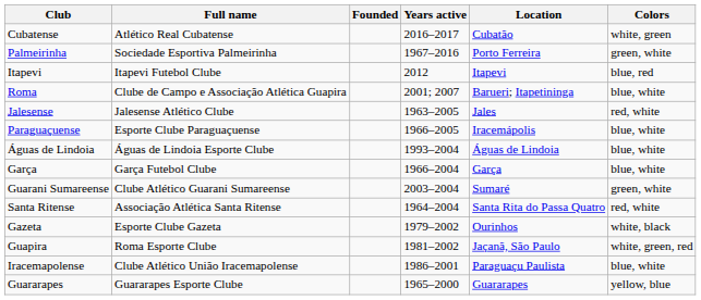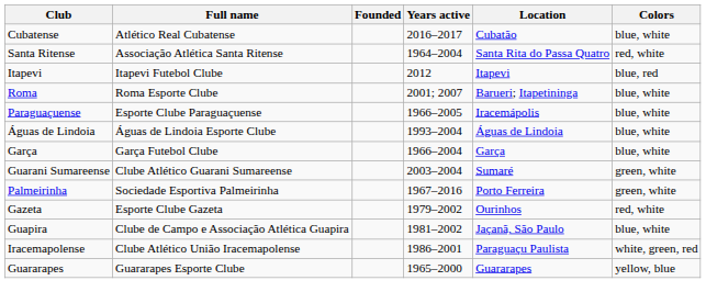Cubatense | Colors: white, green -> blue, white
rows swapped: Palmeirinha <-> Santa Ritense
Roma | Full name: Clube de Campo e Associação Atlética Guapira -> Roma Esporte Clube
- row: Jalesense | Jalesense Atlético Clube | 1963–2005 | Jales | red, white
Gazeta | Colors: white, black -> red, white
Guapira | Full name: Roma Esporte Clube -> Clube de Campo e Associação Atlética Guapira
Guapira | Colors: white, green, red -> blue, white
Iracemapolense | Colors: blue, white -> white, green, red
